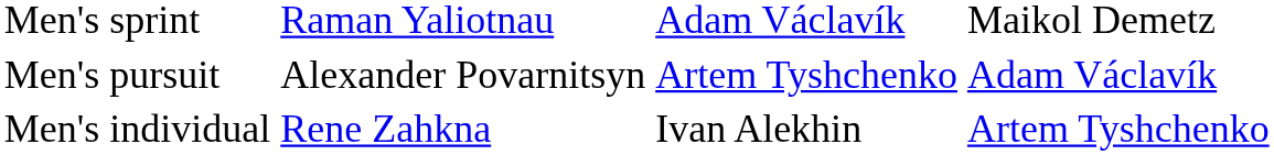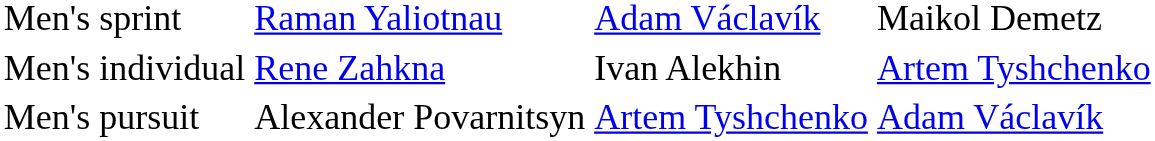rows swapped: Men's pursuit <-> Men's individual
